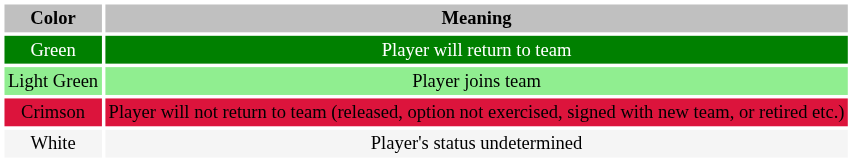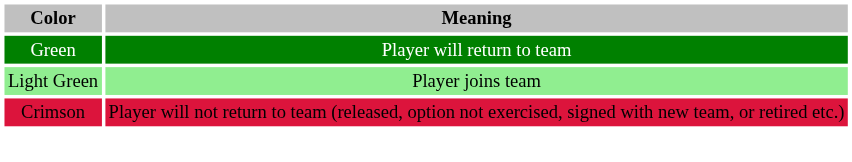- row: White | Player's status undetermined
